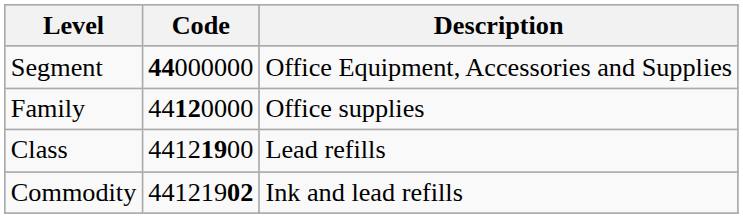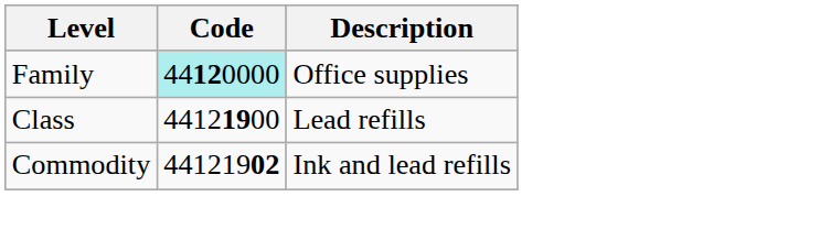- row: Segment | 44000000 | Office Equipment, Accessories and Supplies
Family | Code: no background -> paleturquoise background
